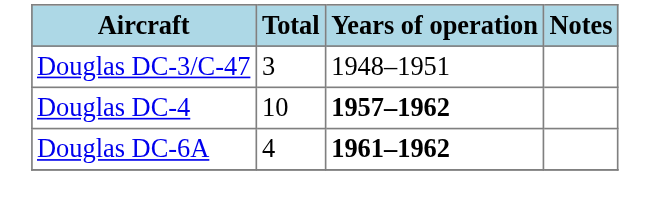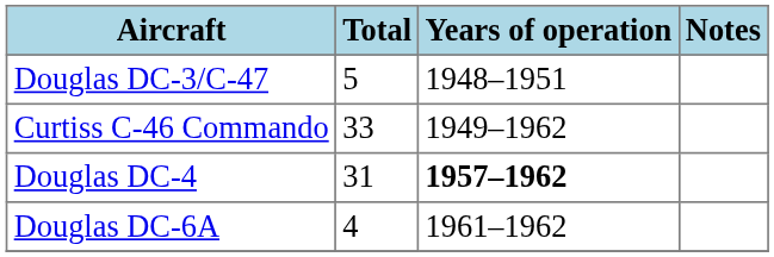Douglas DC-3/C-47 | Total: 3 -> 5
+ row: Curtiss C-46 Commando | 33 | 1949–1962
Douglas DC-4 | Total: 10 -> 31
Douglas DC-6A | Years of operation: bold -> normal
